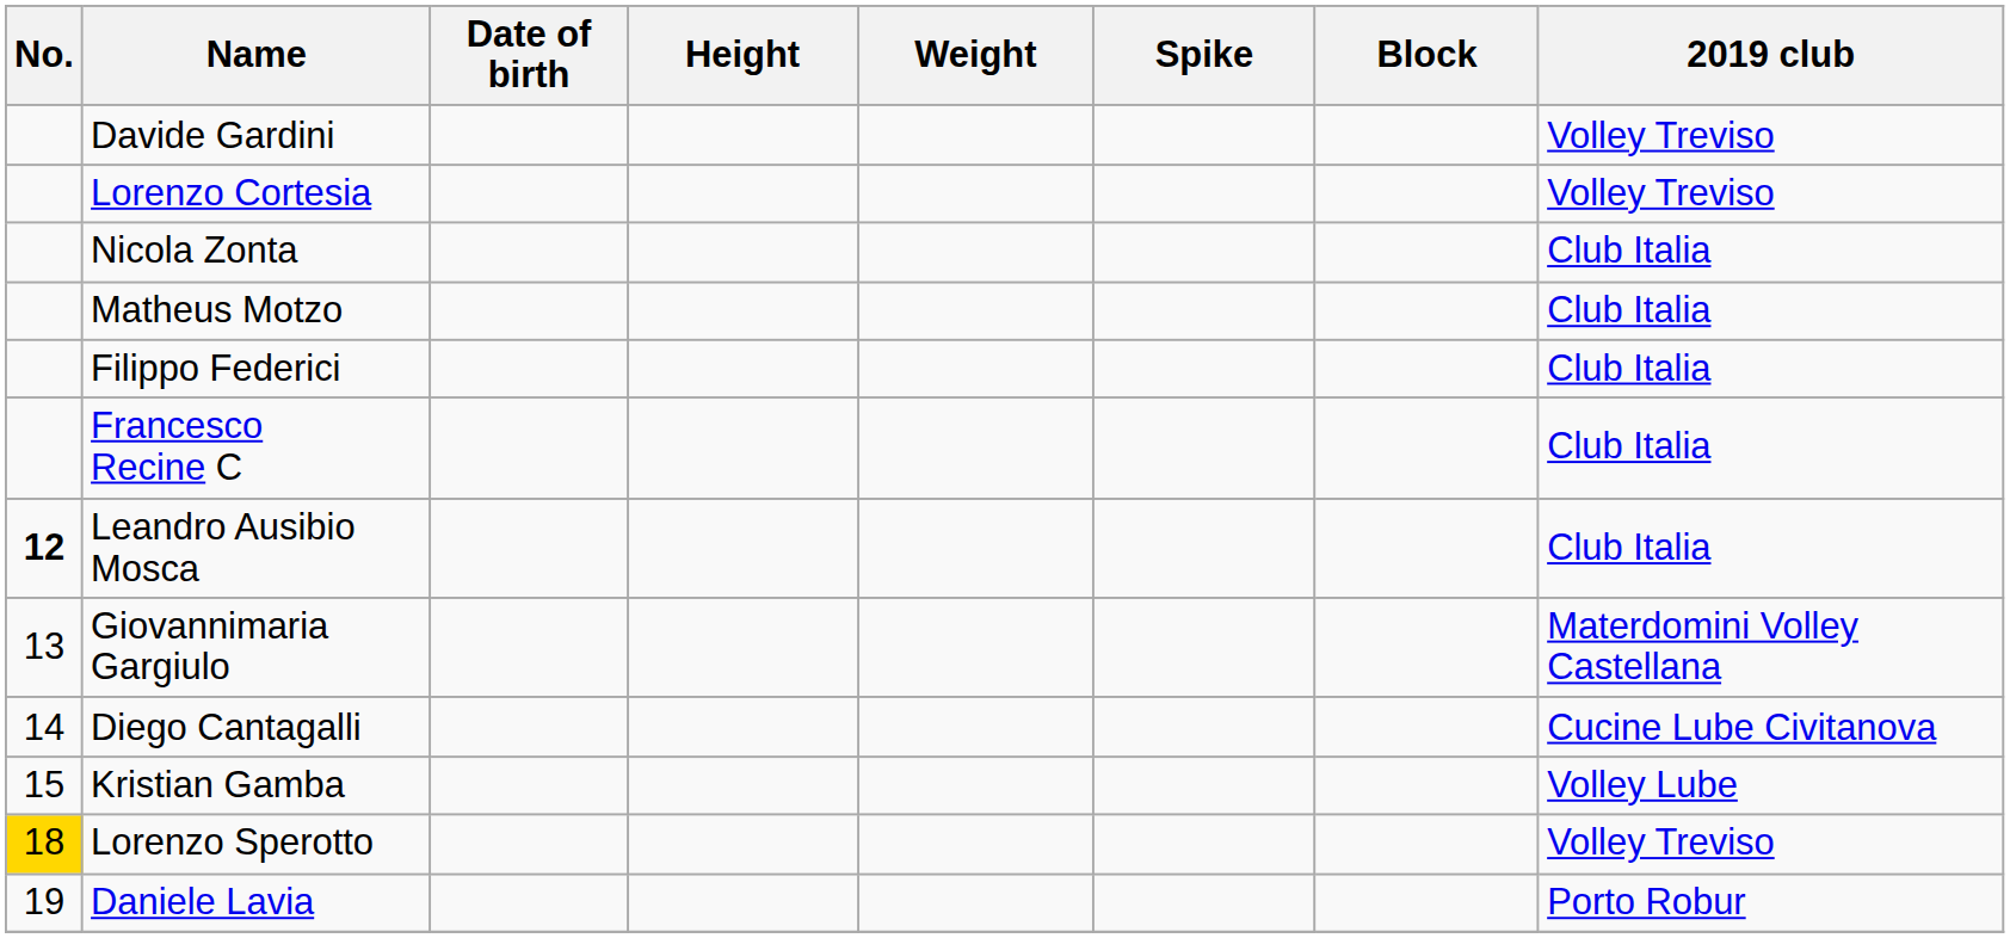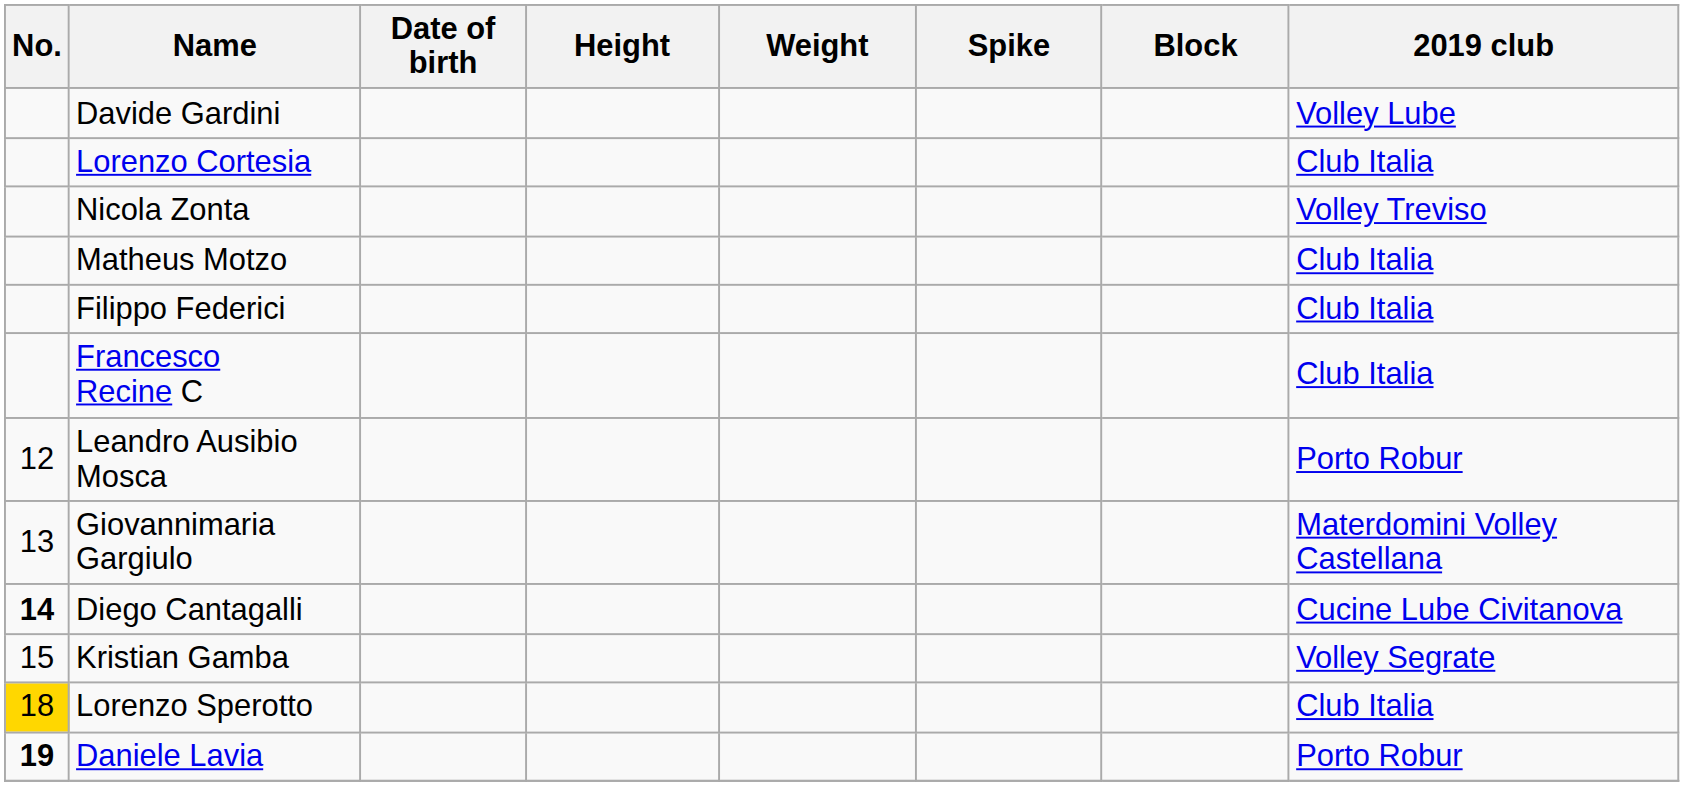Davide Gardini | 2019 club: Volley Treviso -> Volley Lube
Lorenzo Cortesia | 2019 club: Volley Treviso -> Club Italia
Nicola Zonta | 2019 club: Club Italia -> Volley Treviso
Leandro Ausibio Mosca | No.: bold -> normal
Leandro Ausibio Mosca | 2019 club: Club Italia -> Porto Robur
Diego Cantagalli | No.: normal -> bold
Kristian Gamba | 2019 club: Volley Lube -> Volley Segrate
Lorenzo Sperotto | 2019 club: Volley Treviso -> Club Italia
Daniele Lavia | No.: normal -> bold
